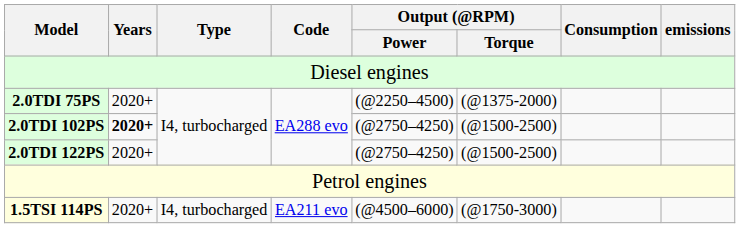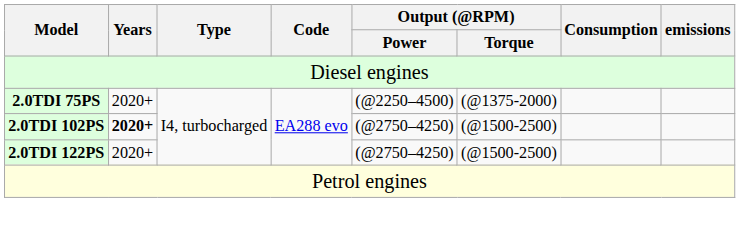- row: 1.5TSI 114PS | 2020+ | I4, turbocharged | EA211 evo | (@4500–6000) | (@1750-3000)
